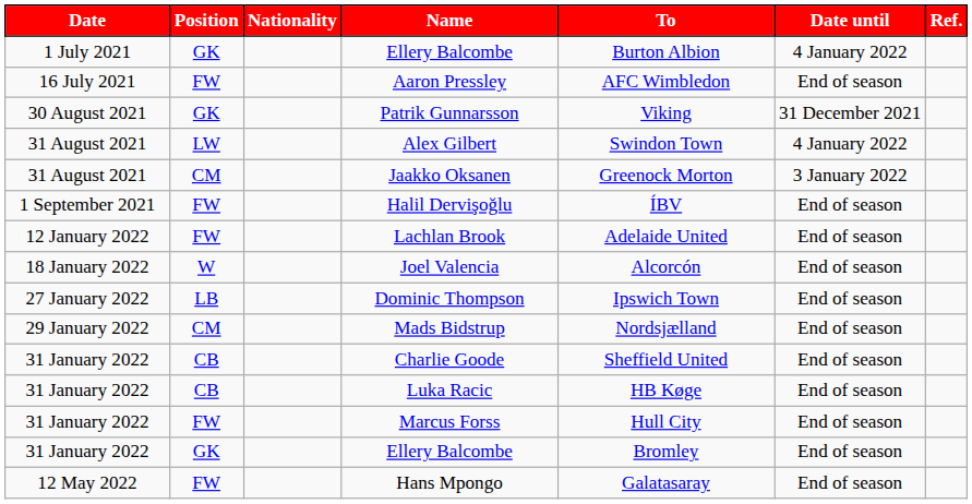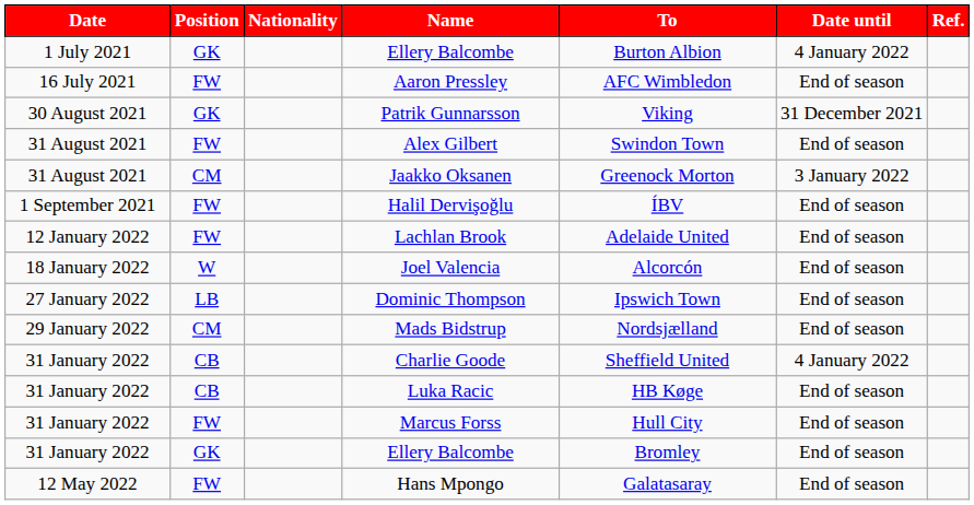Alex Gilbert | Position: LW -> FW
Alex Gilbert | Date until: 4 January 2022 -> End of season
Charlie Goode | Date until: End of season -> 4 January 2022
